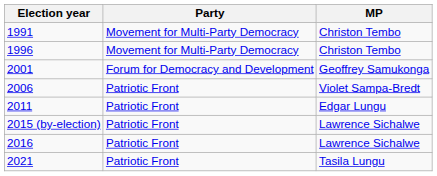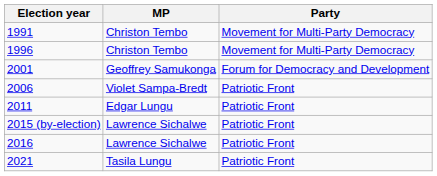columns swapped: MP <-> Party
